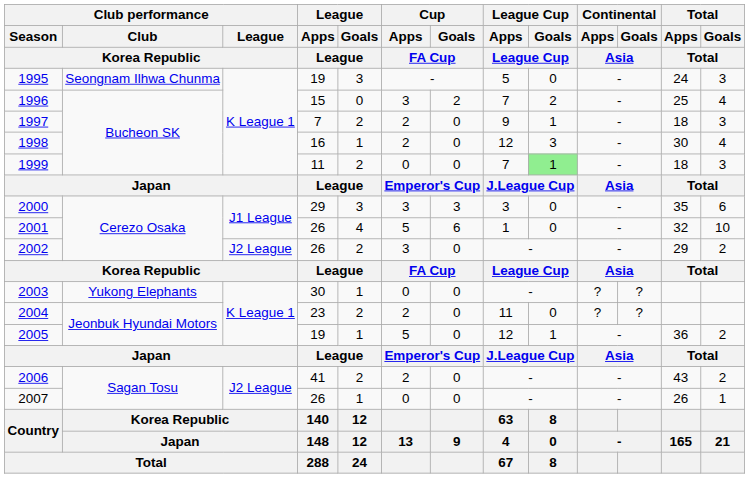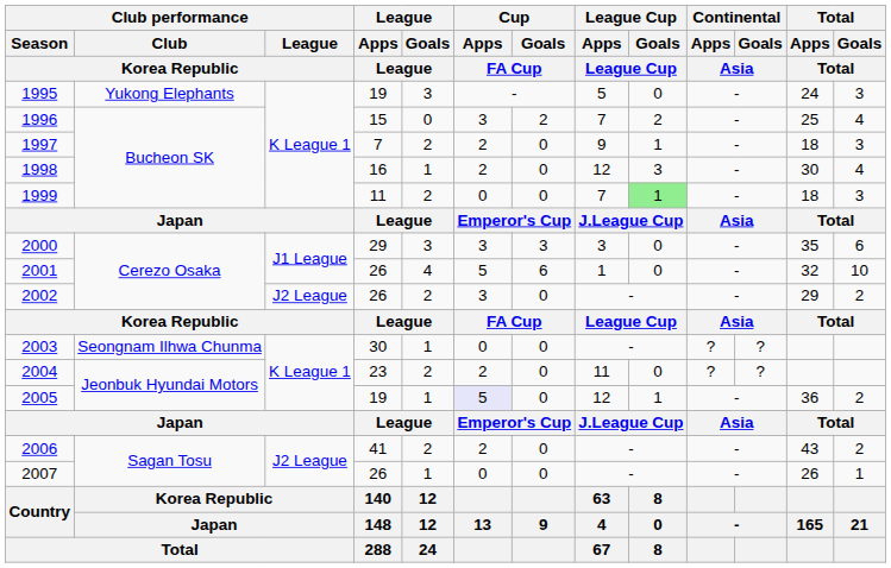1995 | Club performance / Club / Korea Republic: Seongnam Ilhwa Chunma -> Yukong Elephants
2003 | Club performance / Club / Korea Republic: Yukong Elephants -> Seongnam Ilhwa Chunma
2005 | Cup / Apps / FA Cup: no background -> lavender background
